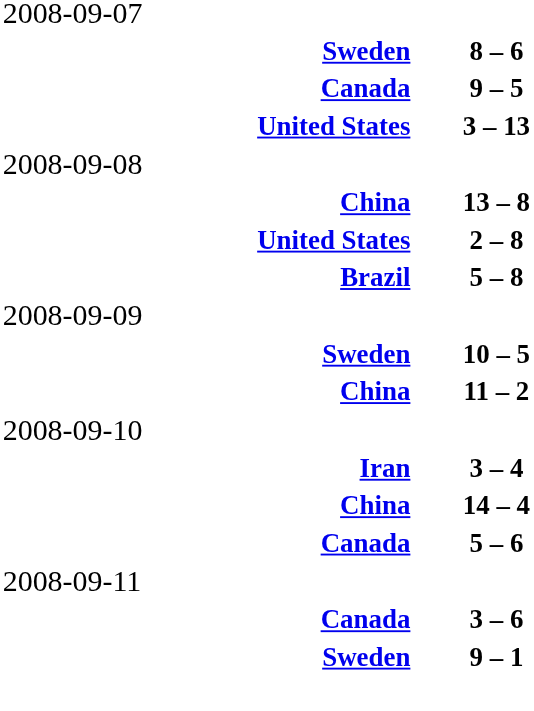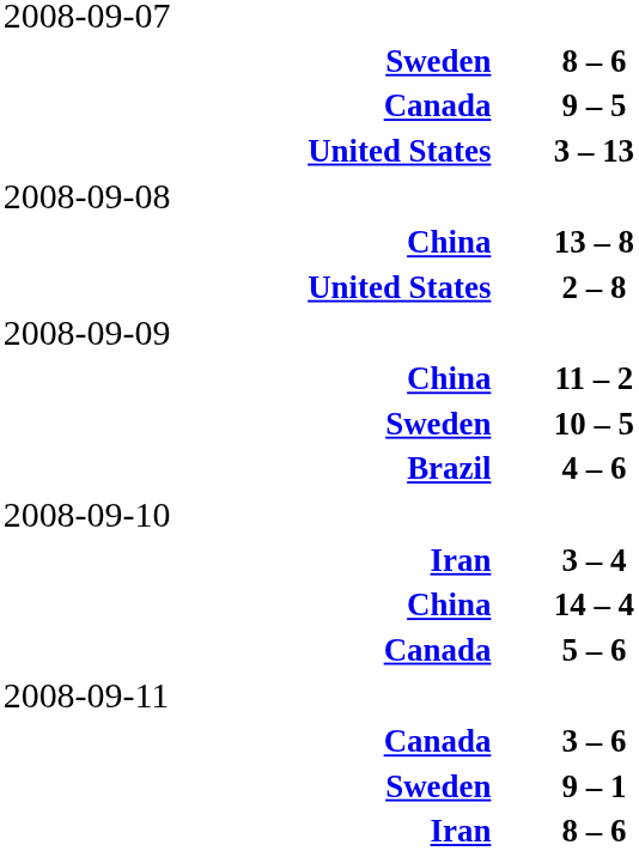- row: Brazil | 5 – 8
rows swapped: 11 – 2 <-> 10 – 5
+ row: Brazil | 4 – 6
+ row: Iran | 8 – 6
